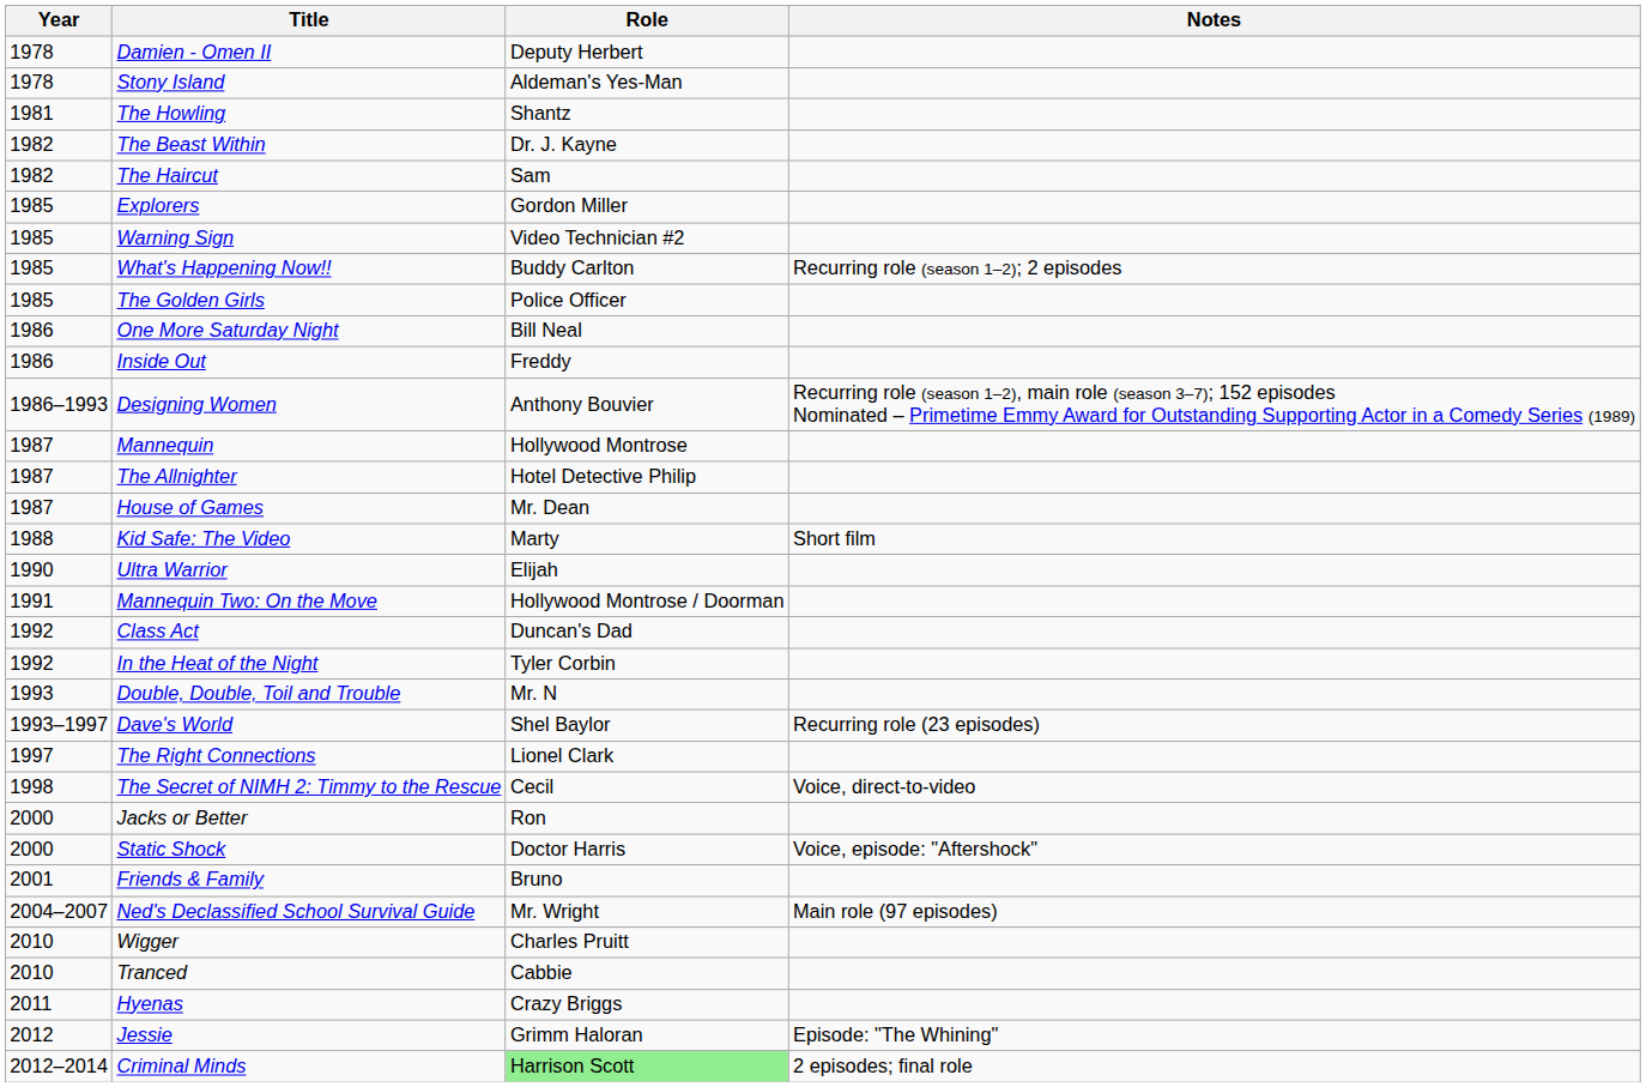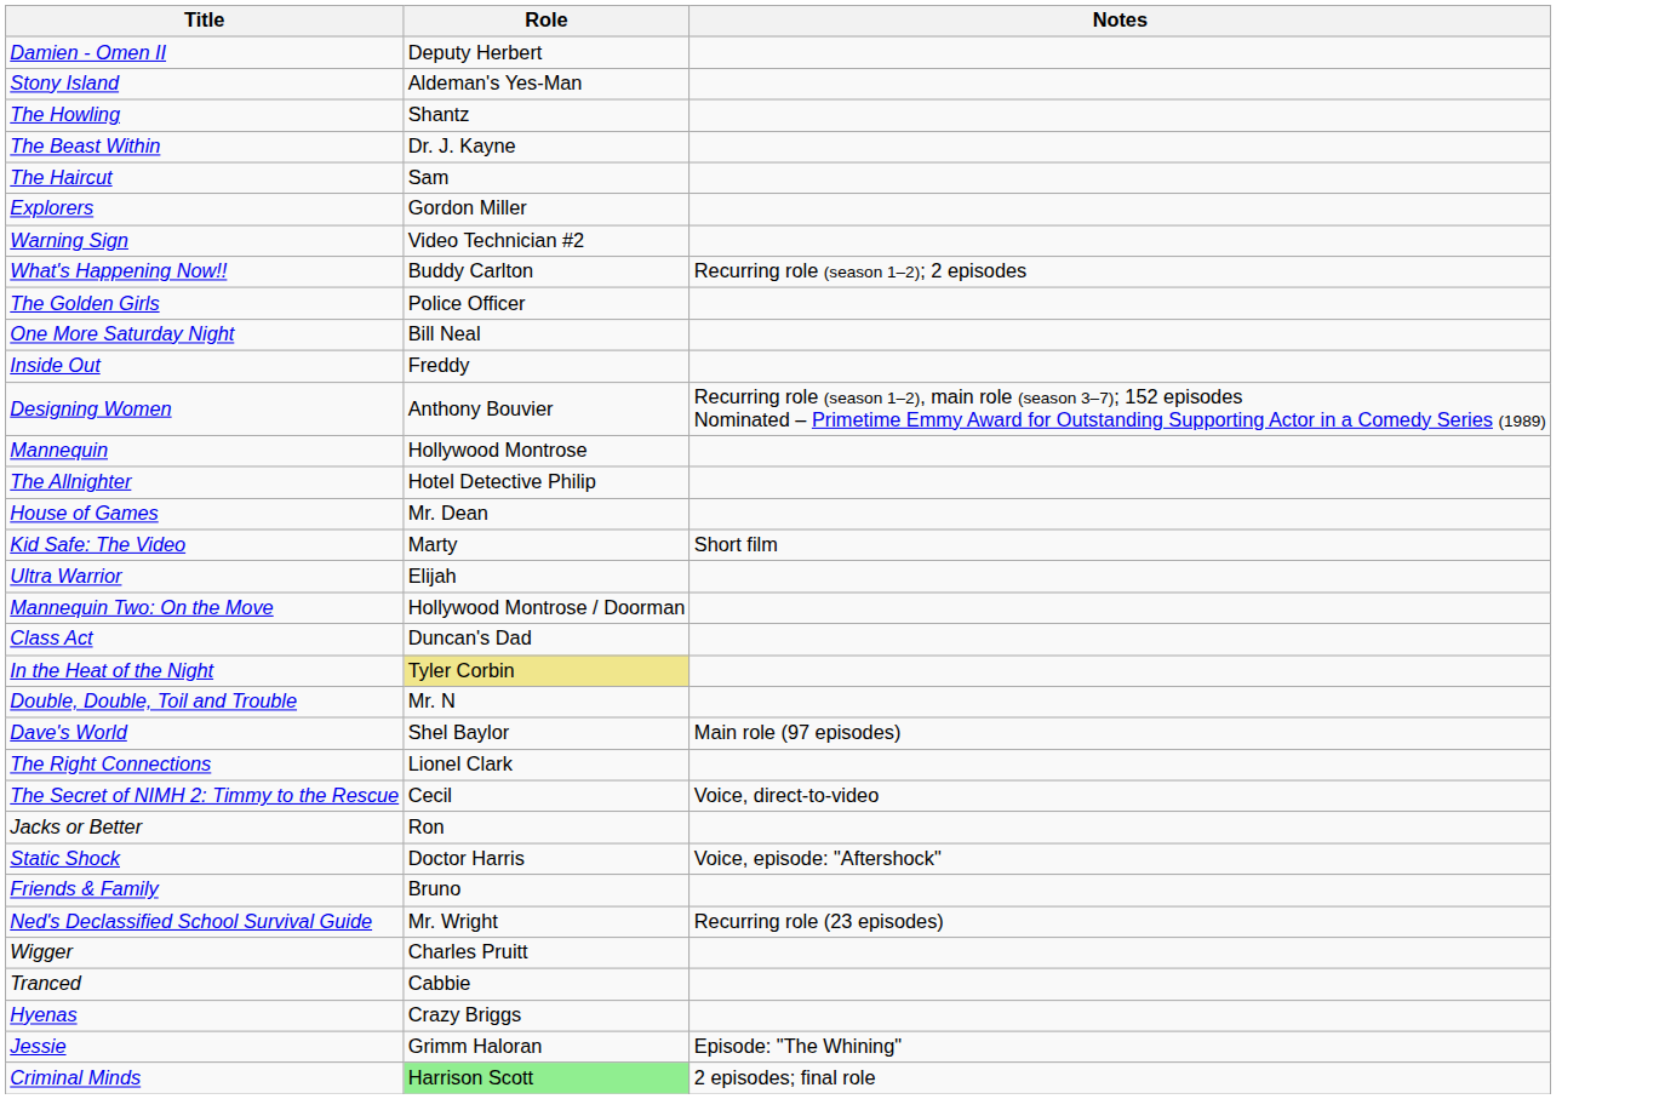- column: Year | 1978 | 1978 | 1981 | 1982 | 1982 | 1985 | 1985 | 1985 | 1985 | 1986 | 1986 | 1986–1993 | 1987 | 1987 | 1987 | 1988 | 1990 | 1991 | 1992 | 1992 | 1993 | 1993–1997 | 1997 | 1998 | 2000 | 2000 | 2001 | 2004–2007 | 2010 | 2010 | 2011 | 2012 | 2012–2014
In the Heat of the Night | Role: no background -> khaki background
Dave's World | Notes: Recurring role (23 episodes) -> Main role (97 episodes)
Ned's Declassified School Survival Guide | Notes: Main role (97 episodes) -> Recurring role (23 episodes)
